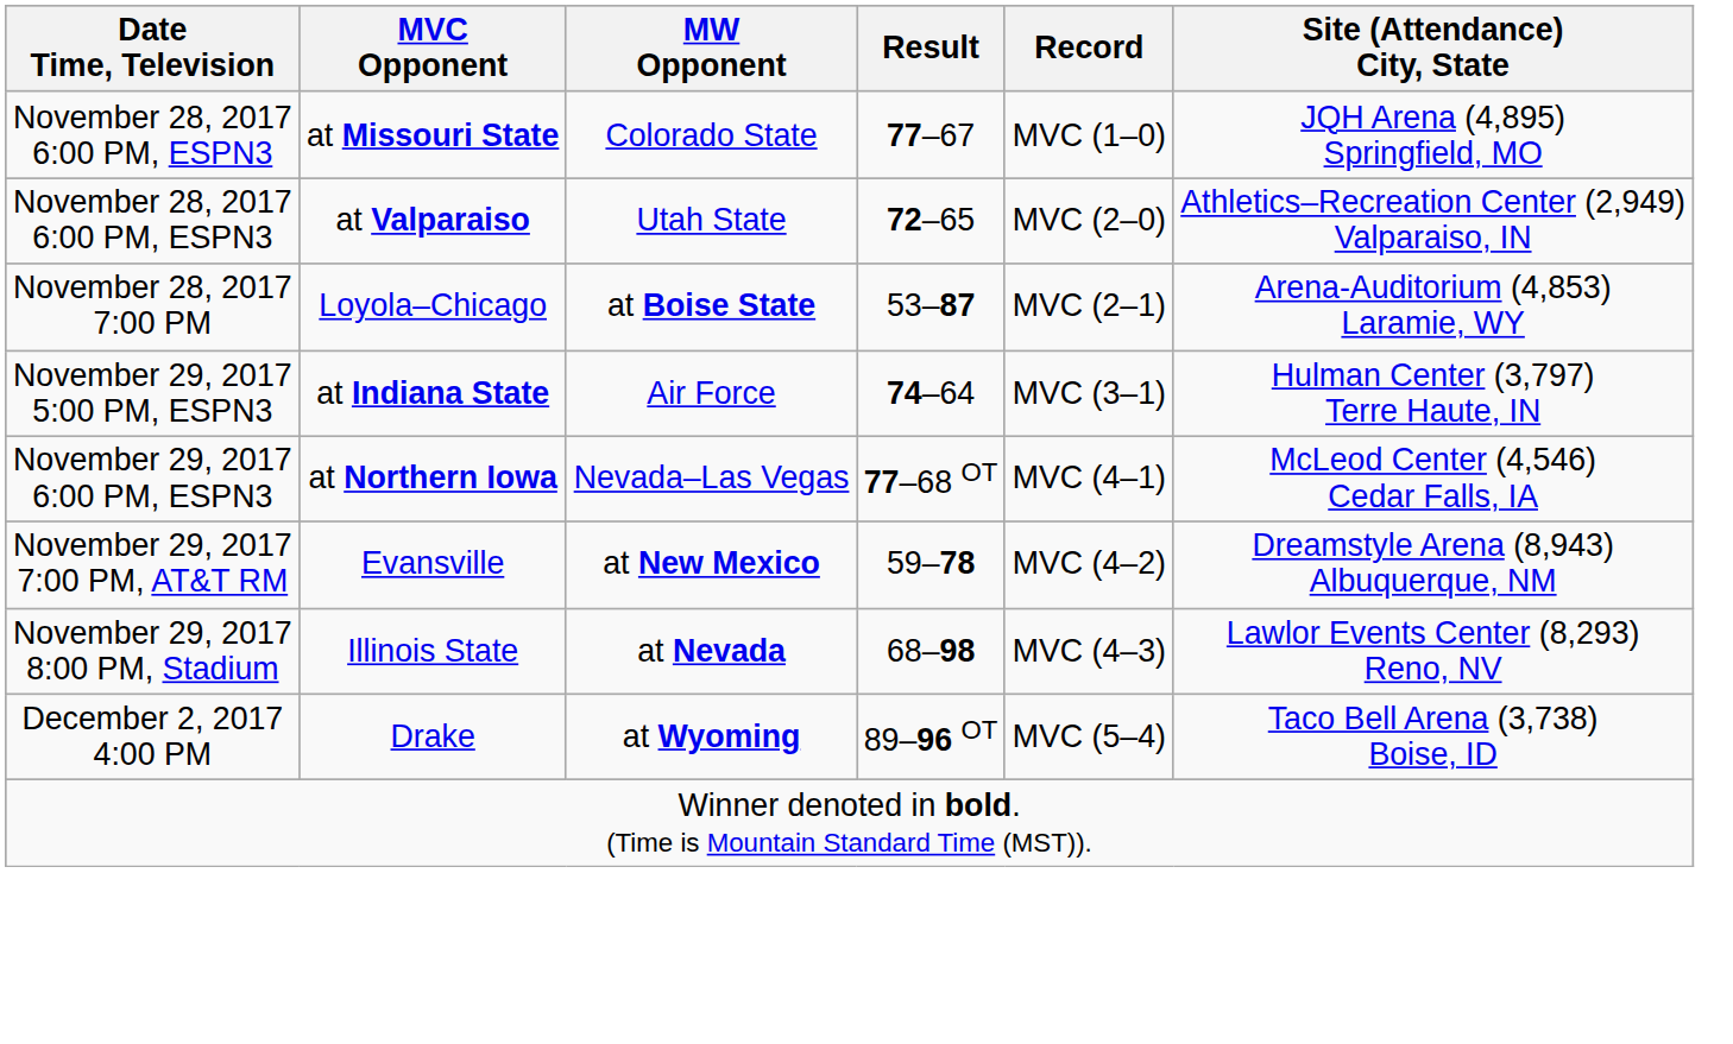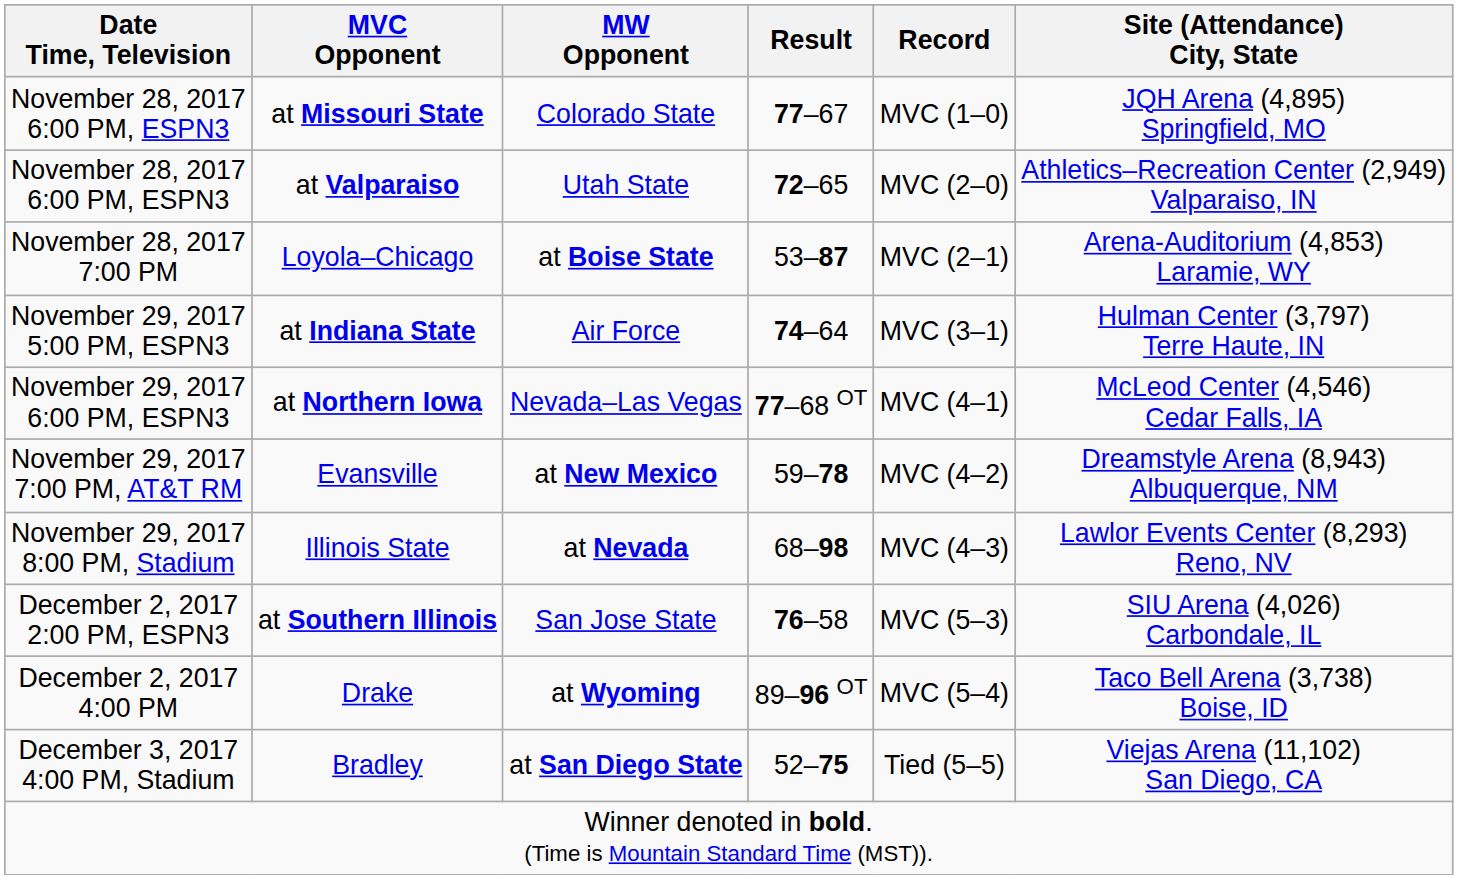+ row: December 2, 2017 2:00 PM, ESPN3 | at Southern Illinois | San Jose State | 76–58 | MVC (5–3) | SIU Arena (4,026) Carbondale, IL
+ row: December 3, 2017 4:00 PM, Stadium | Bradley | at San Diego State | 52–75 | Tied (5–5) | Viejas Arena (11,102) San Diego, CA
